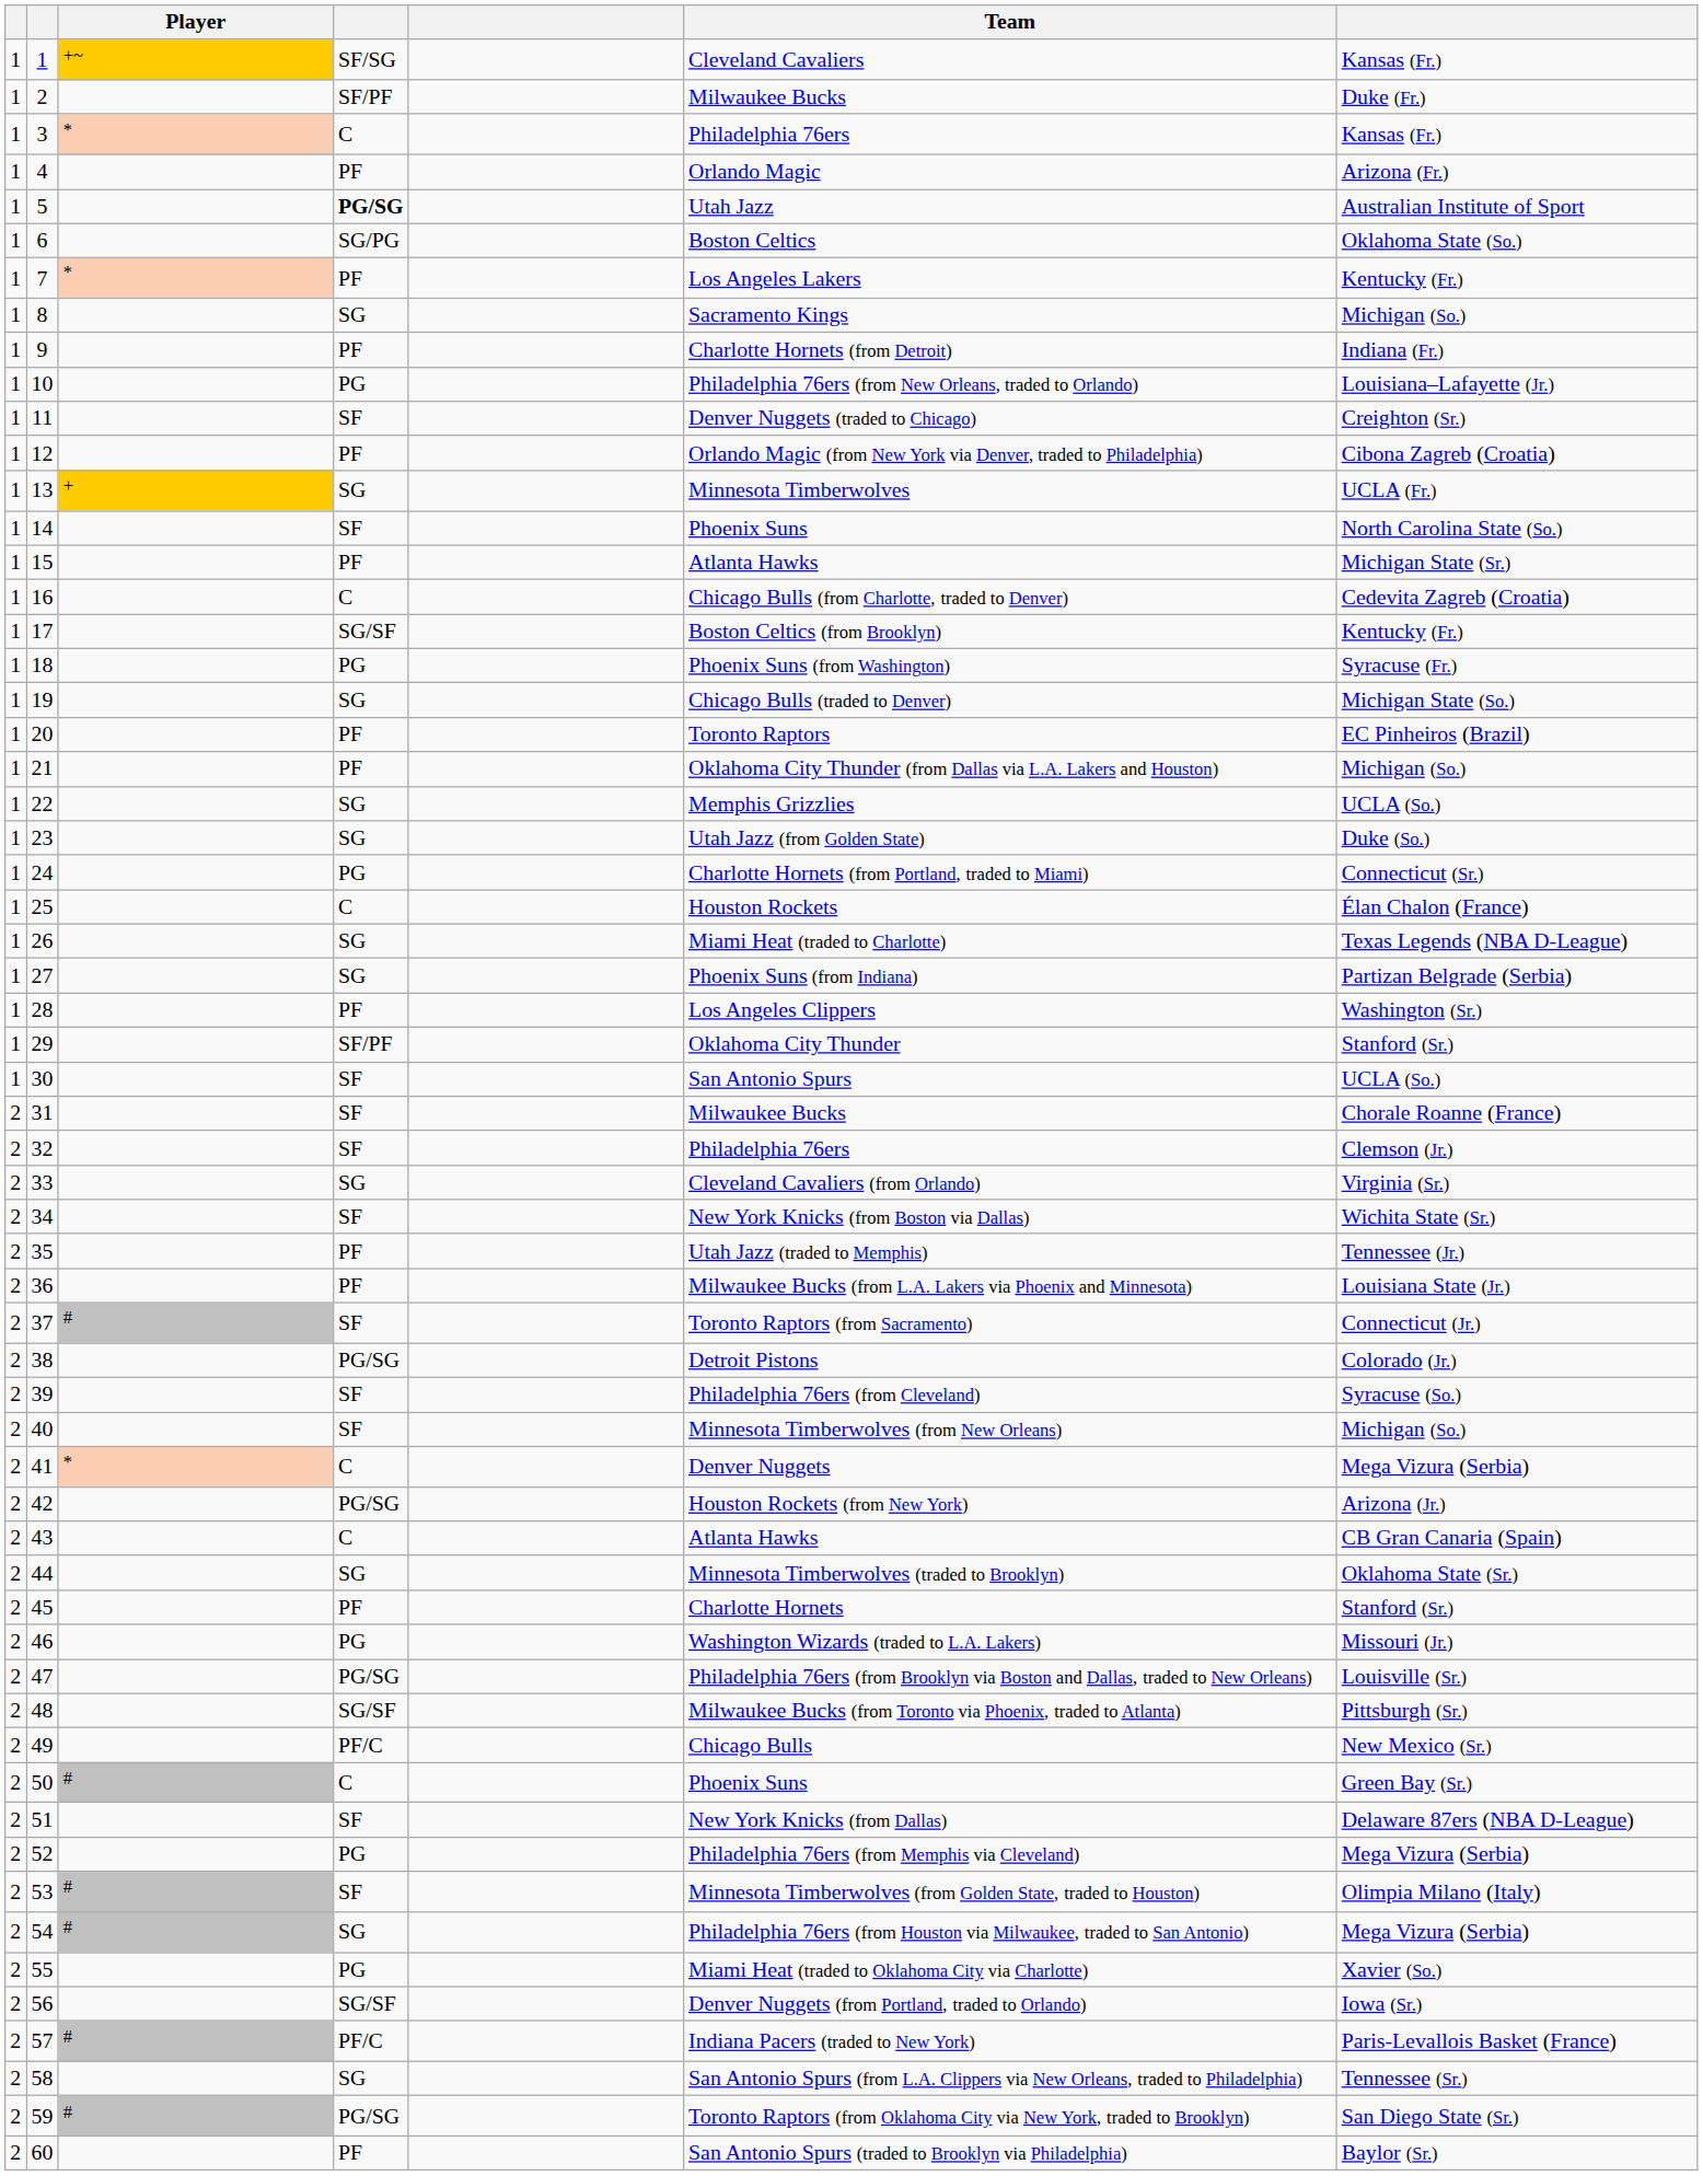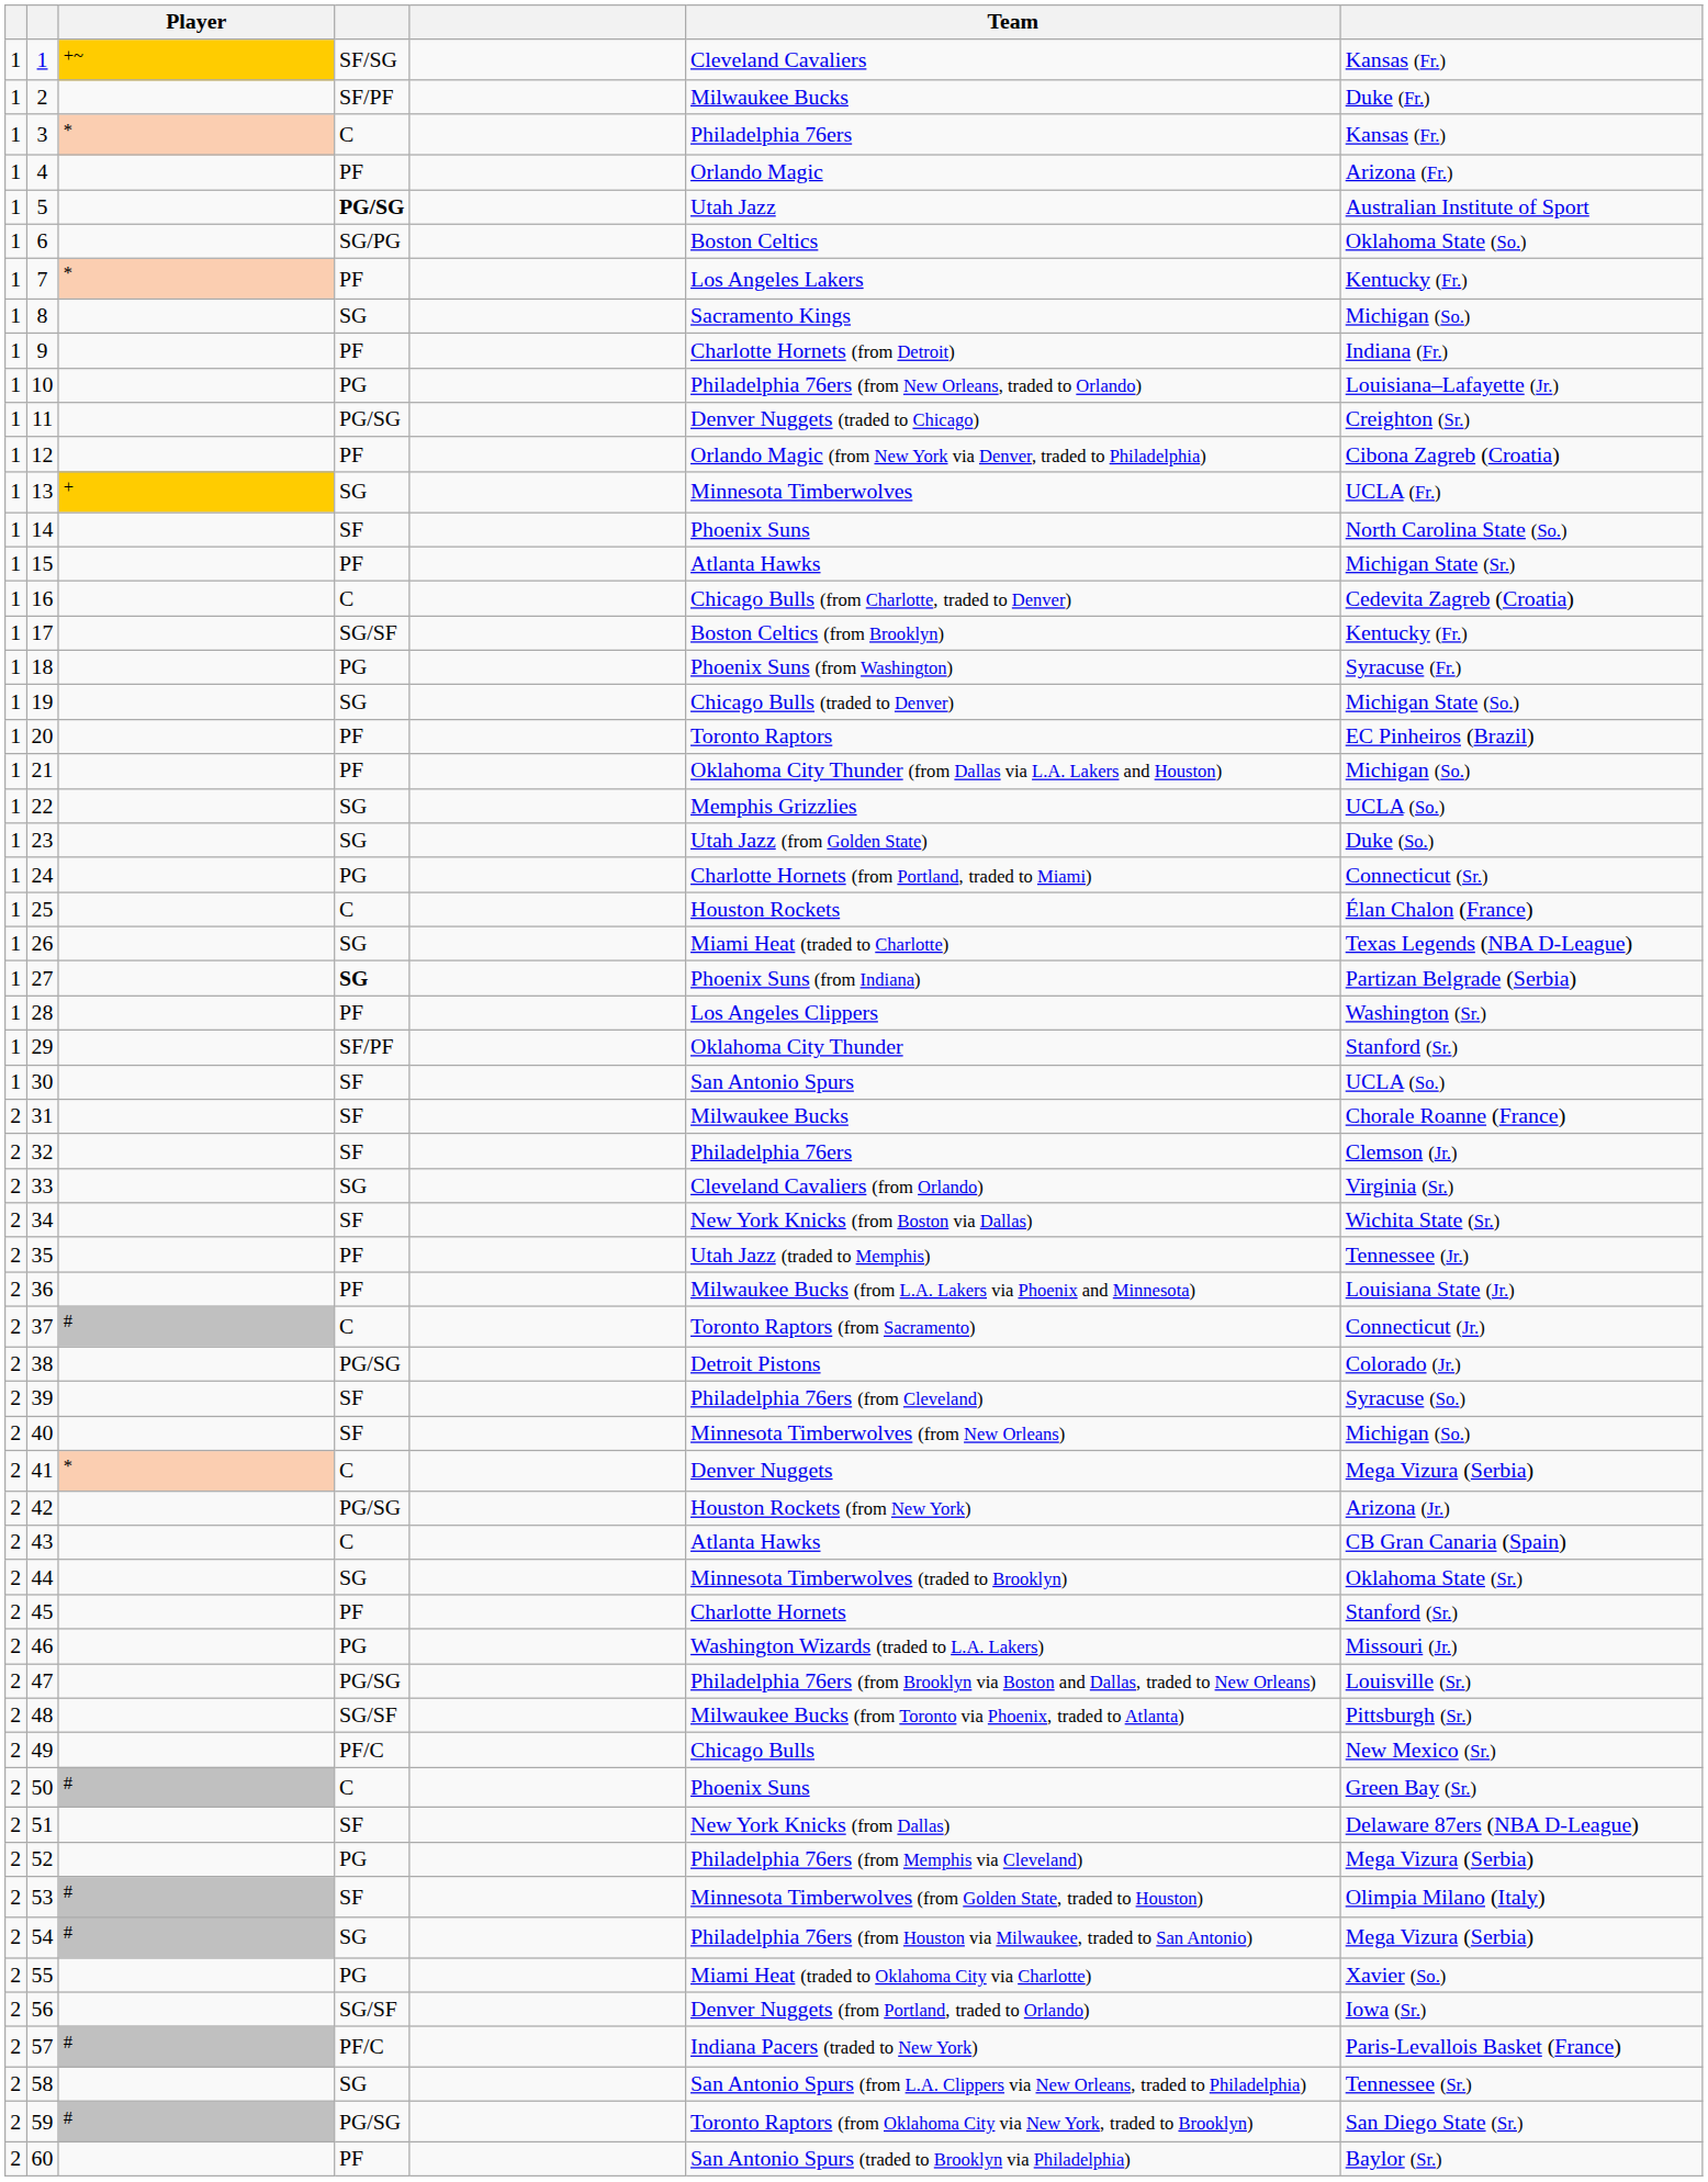11 | column 4: SF -> PG/SG
27 | column 4: normal -> bold
37 | column 4: SF -> C
